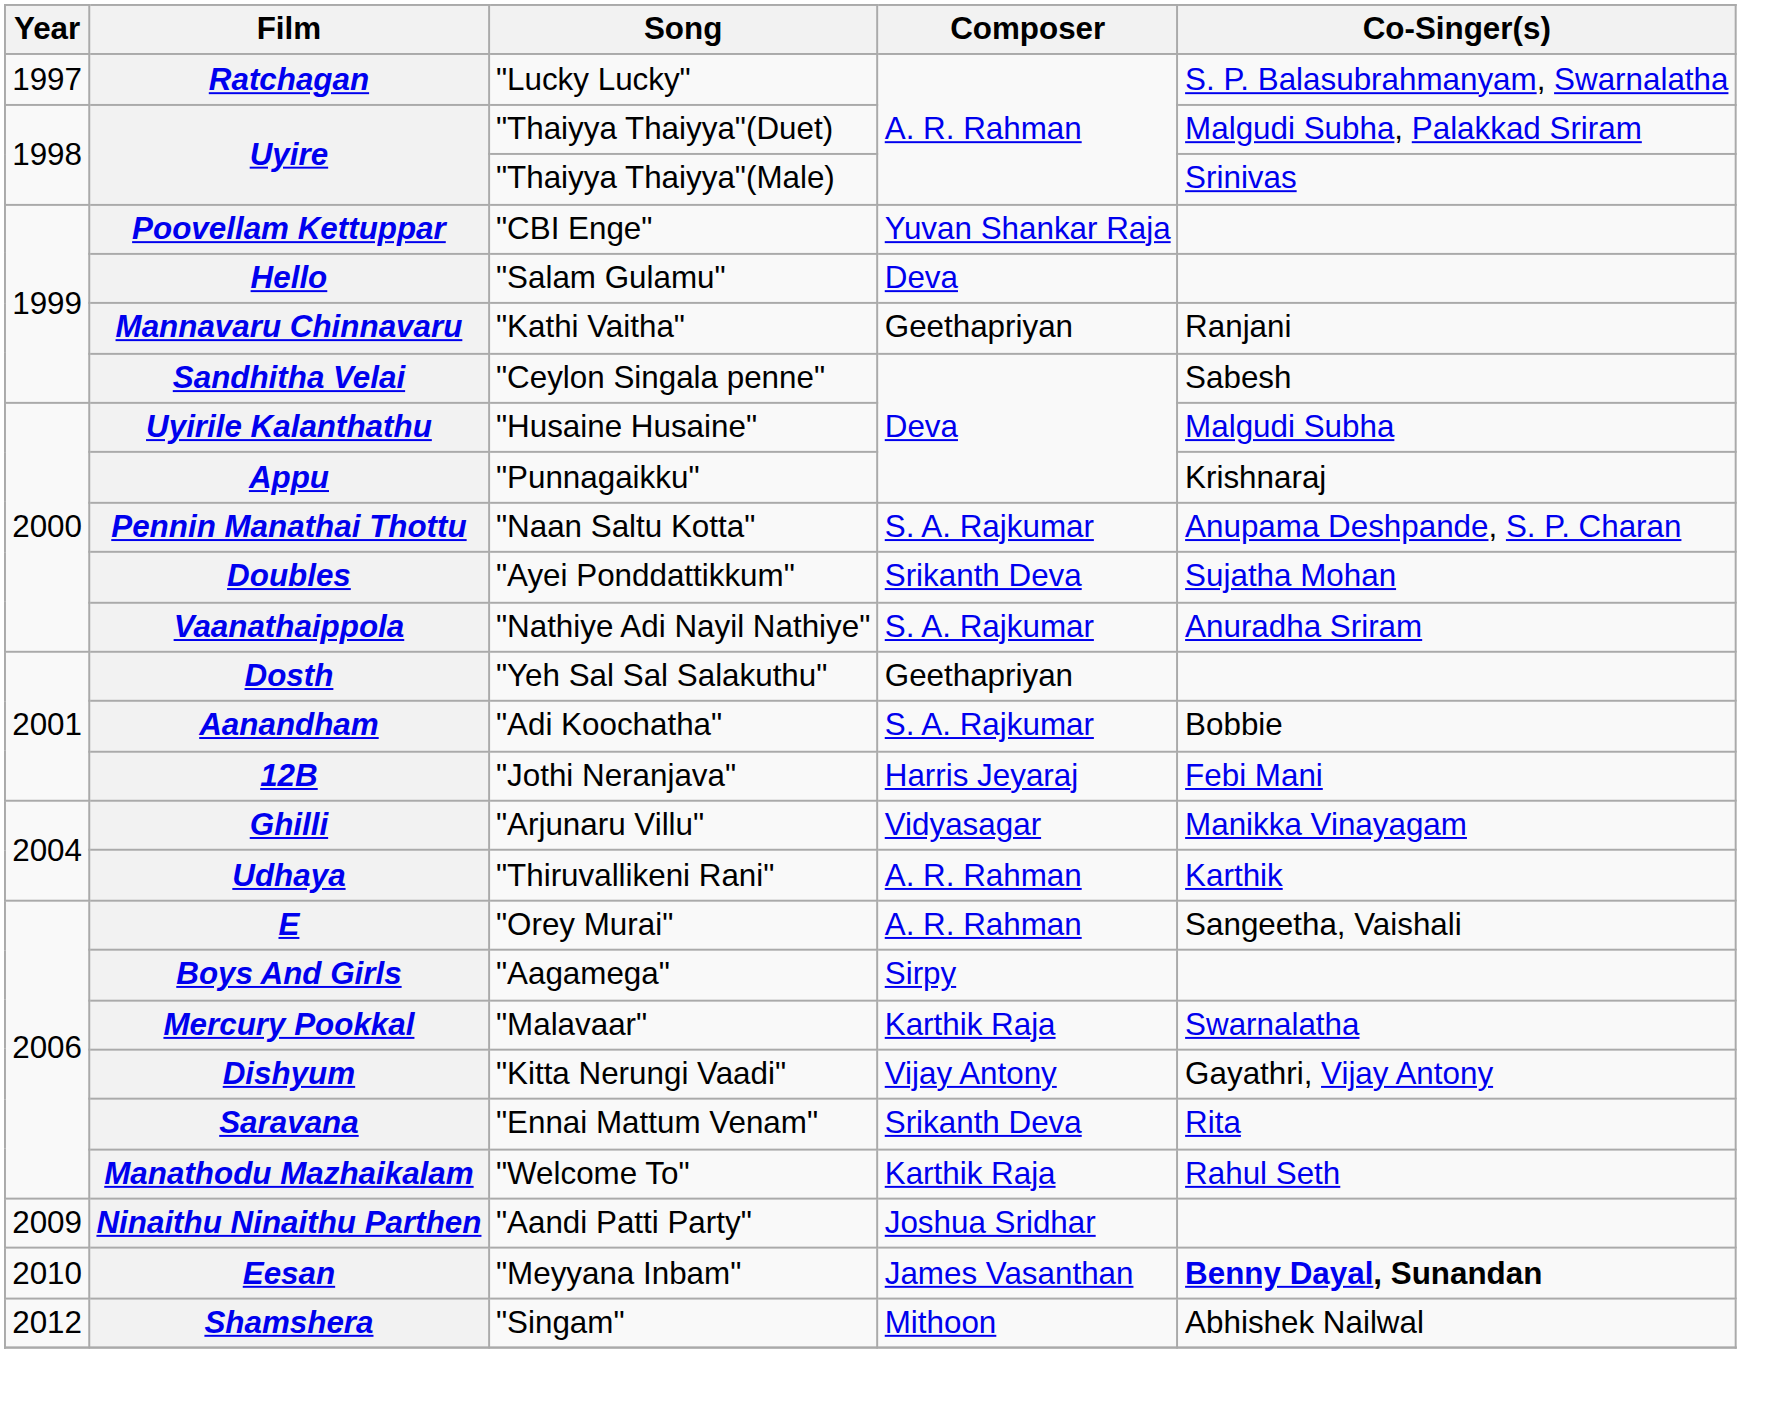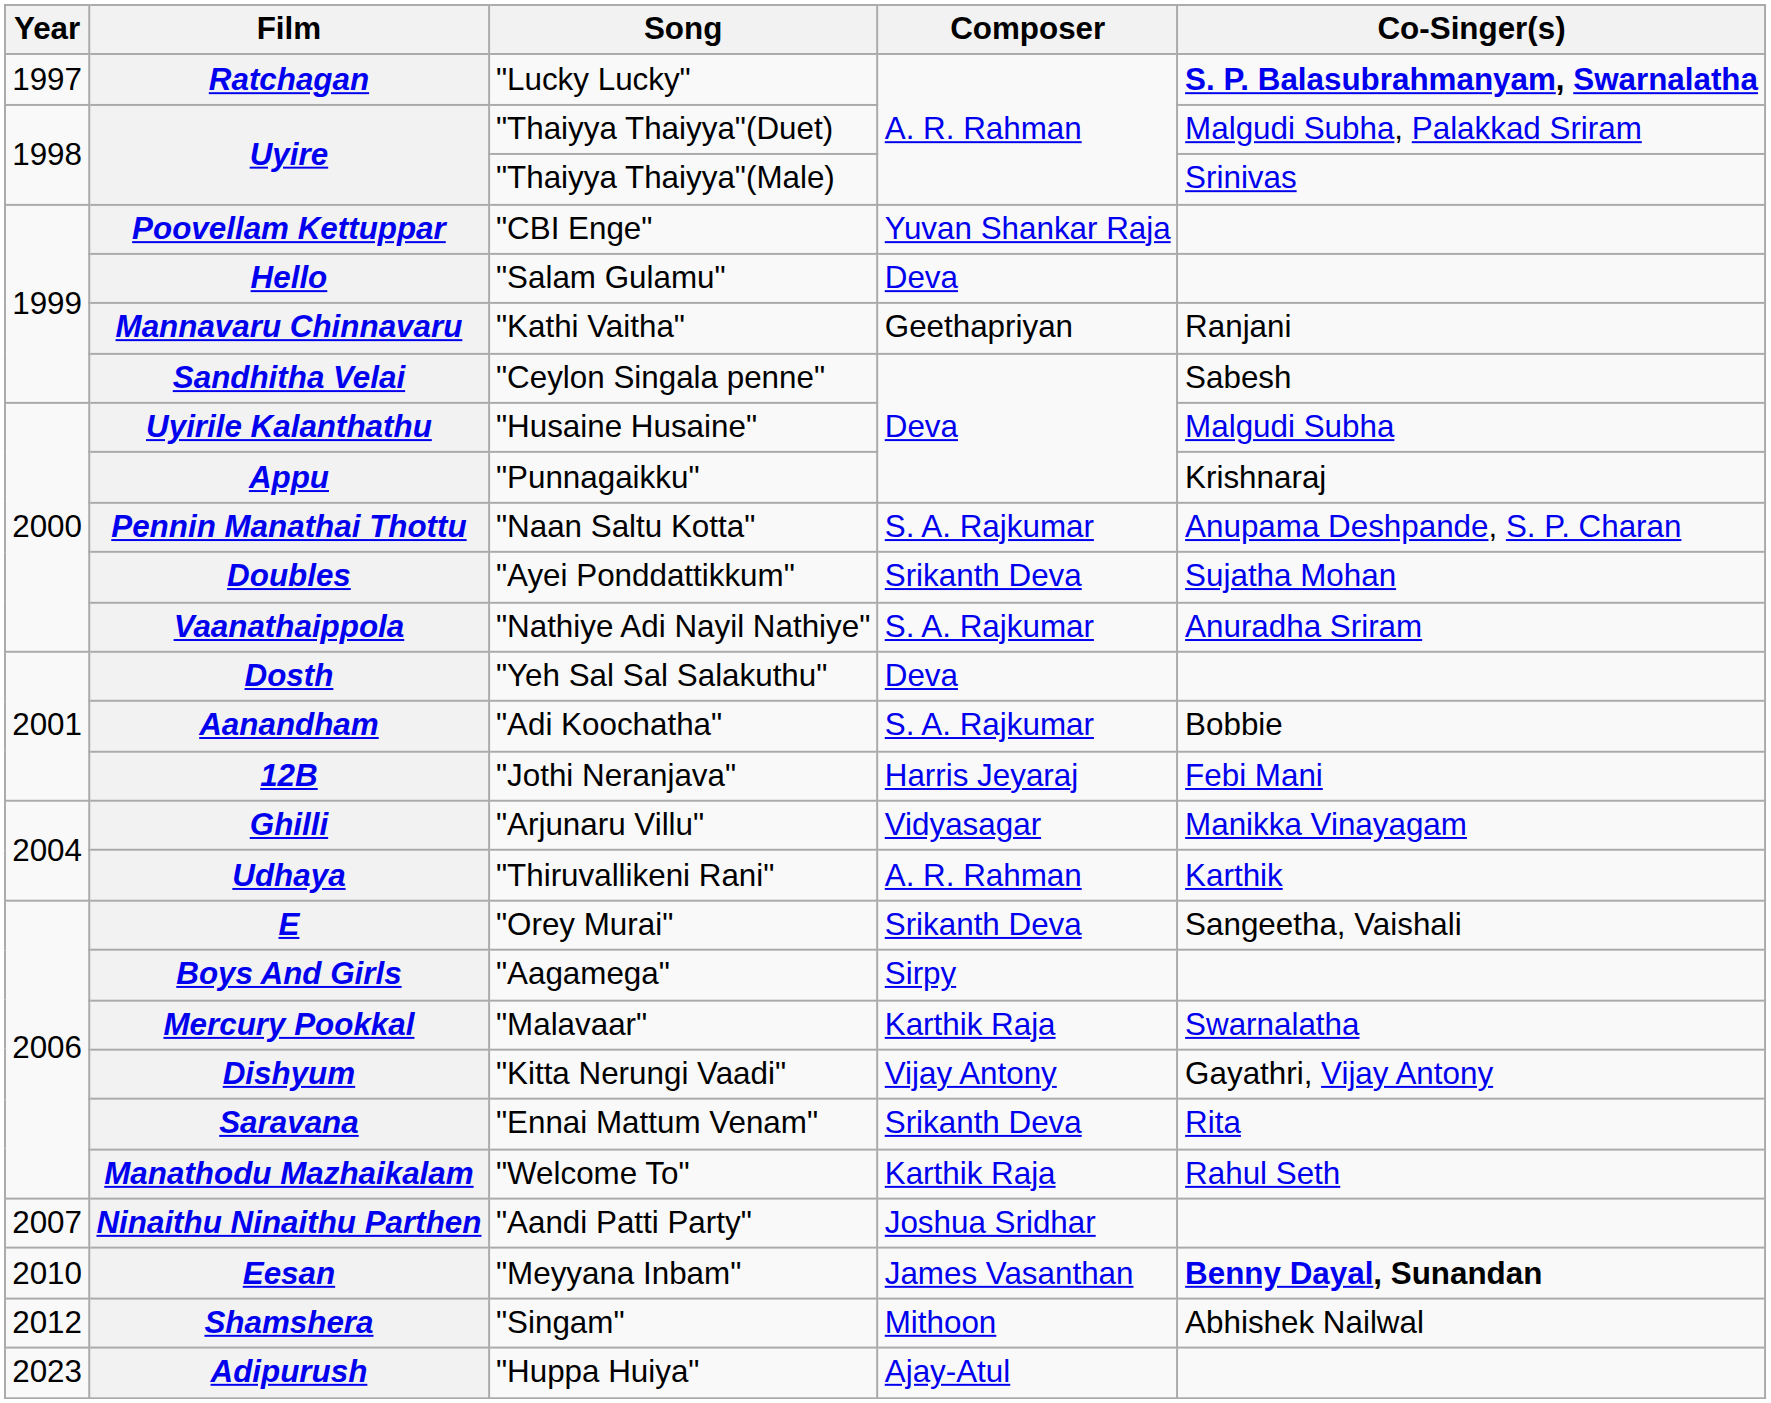Ratchagan | Co-Singer(s): normal -> bold
Dosth | Composer: Geethapriyan -> Deva
E | Composer: A. R. Rahman -> Srikanth Deva
Ninaithu Ninaithu Parthen | Year: 2009 -> 2007
+ row: 2023 | Adipurush | "Huppa Huiya" | Ajay-Atul
